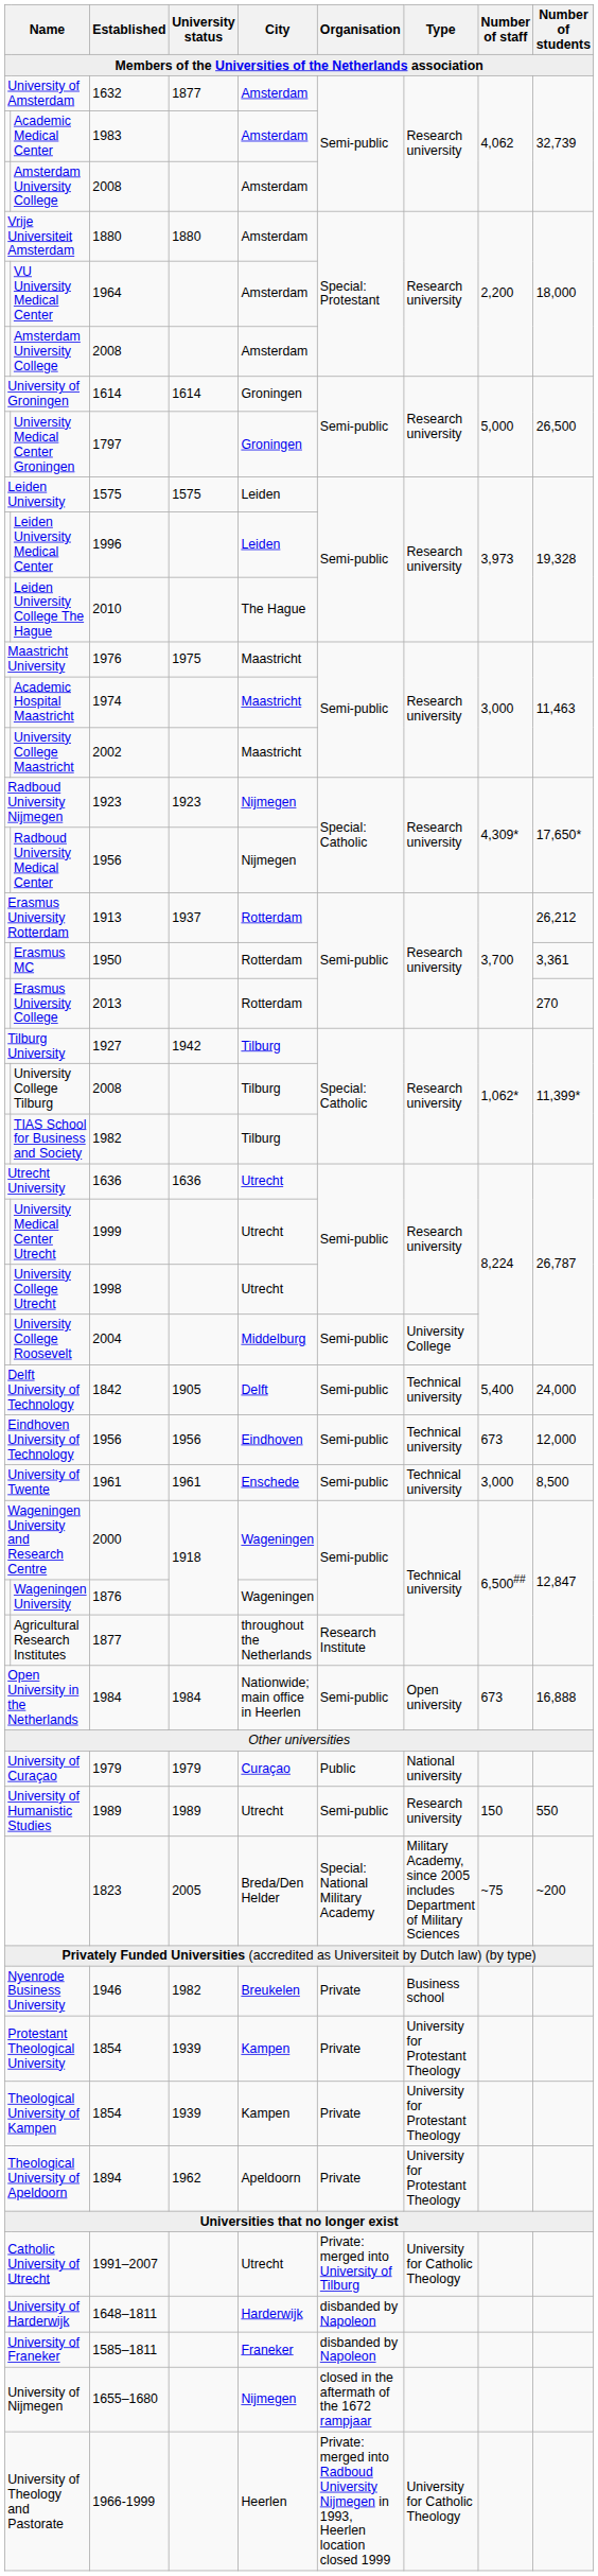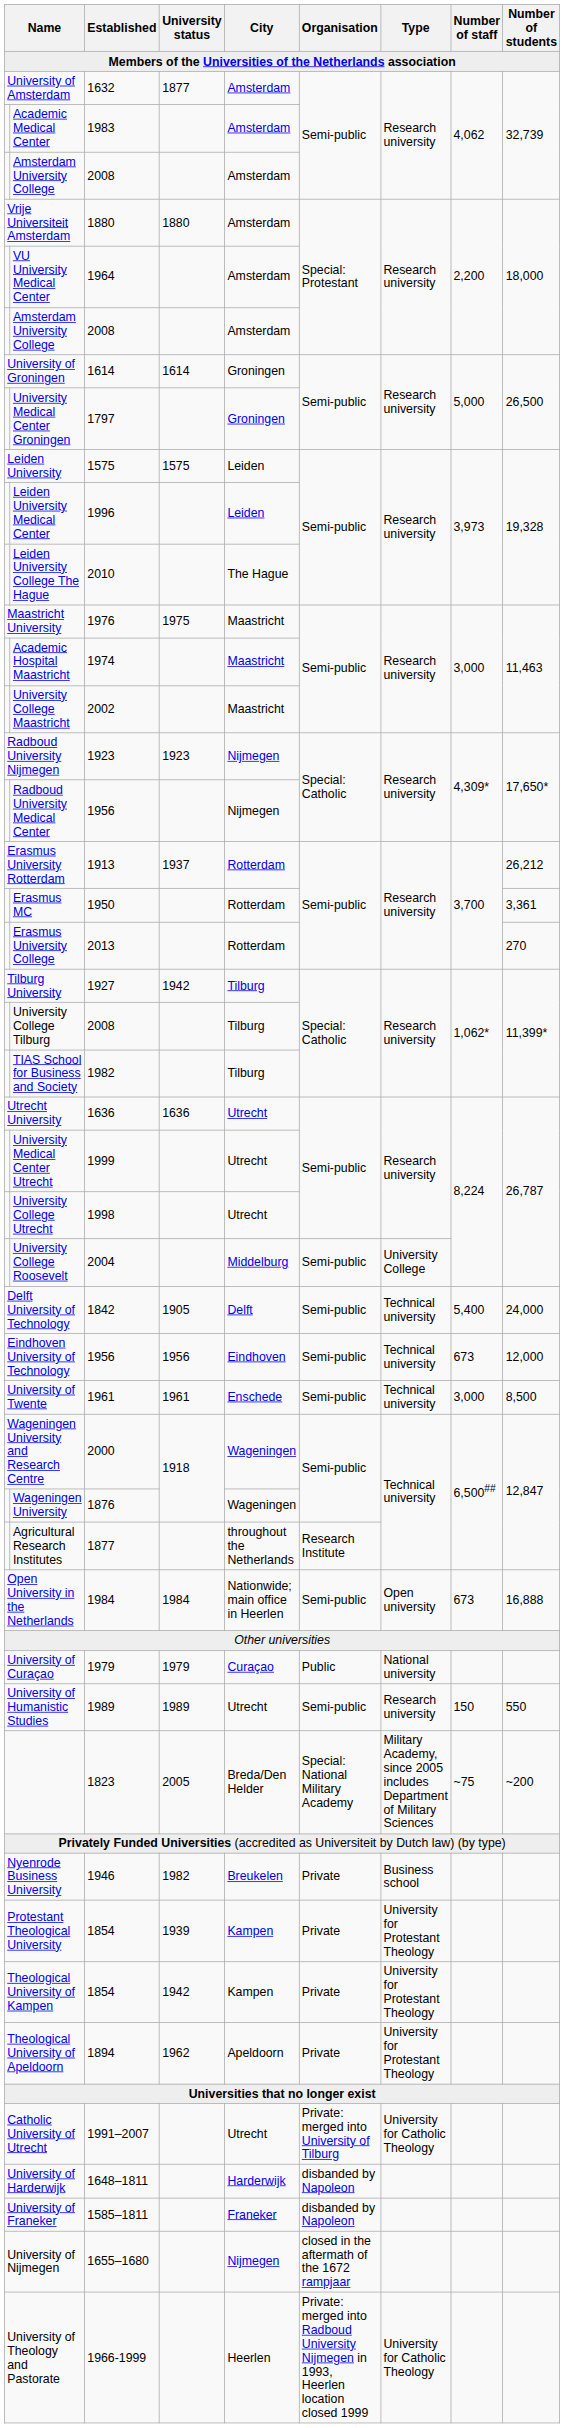Theological University of Kampen | University status: 1939 -> 1942
